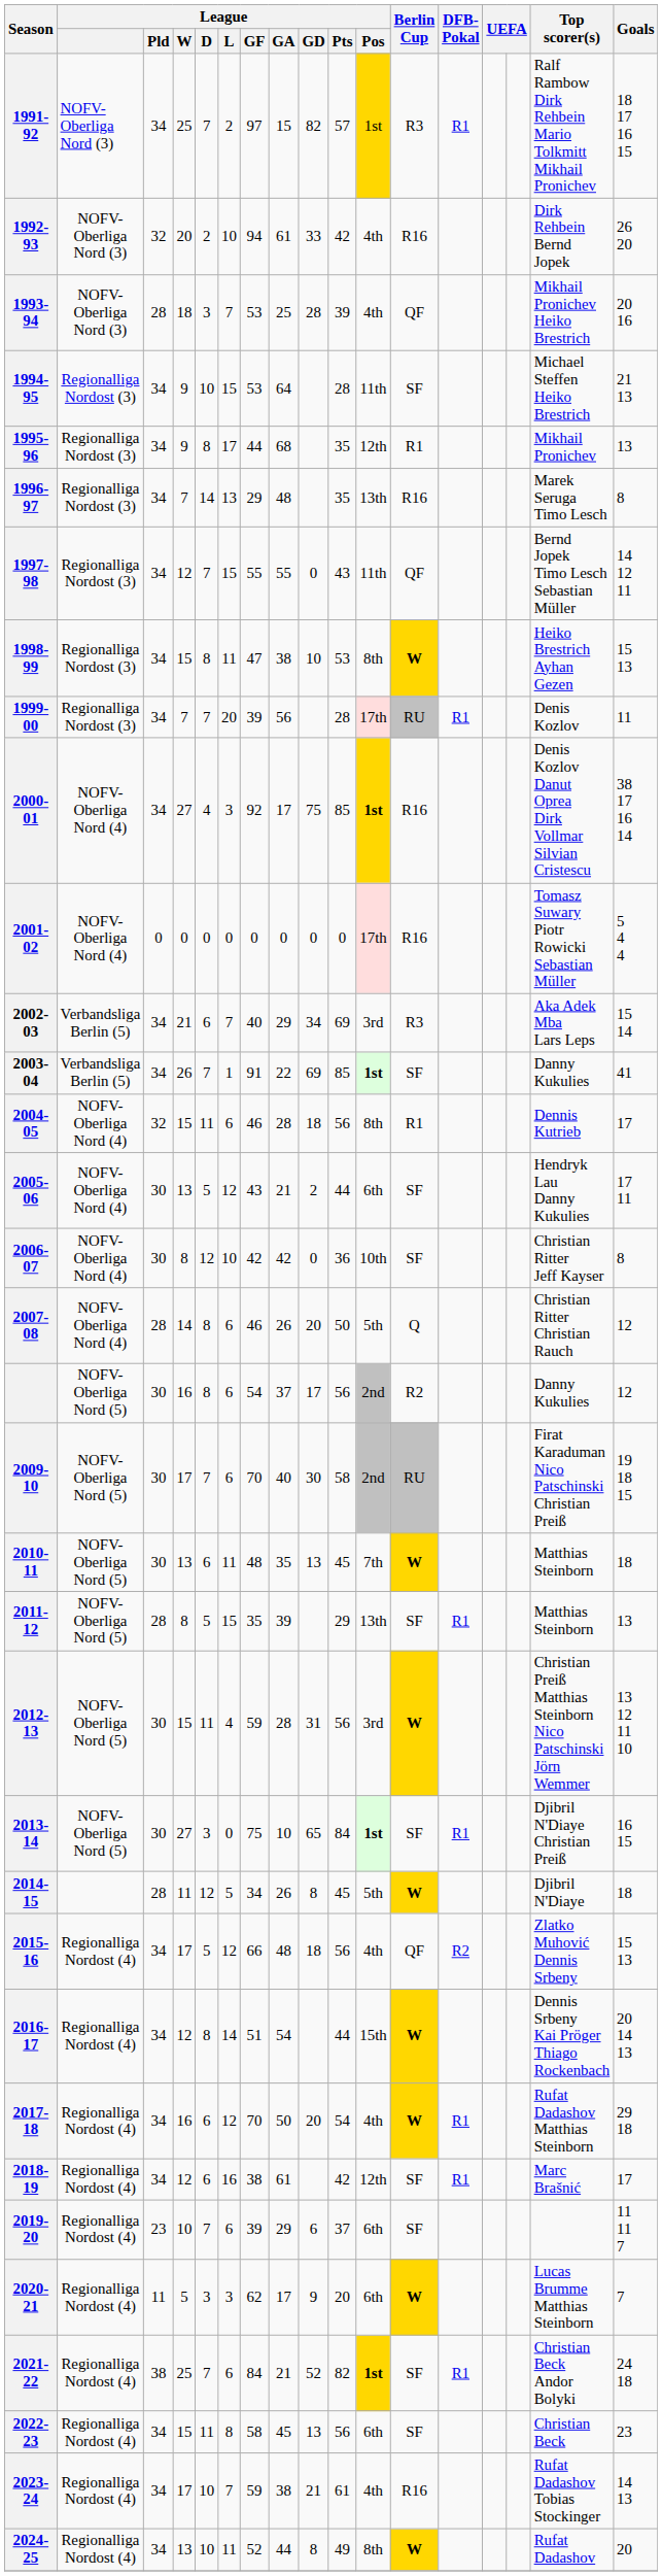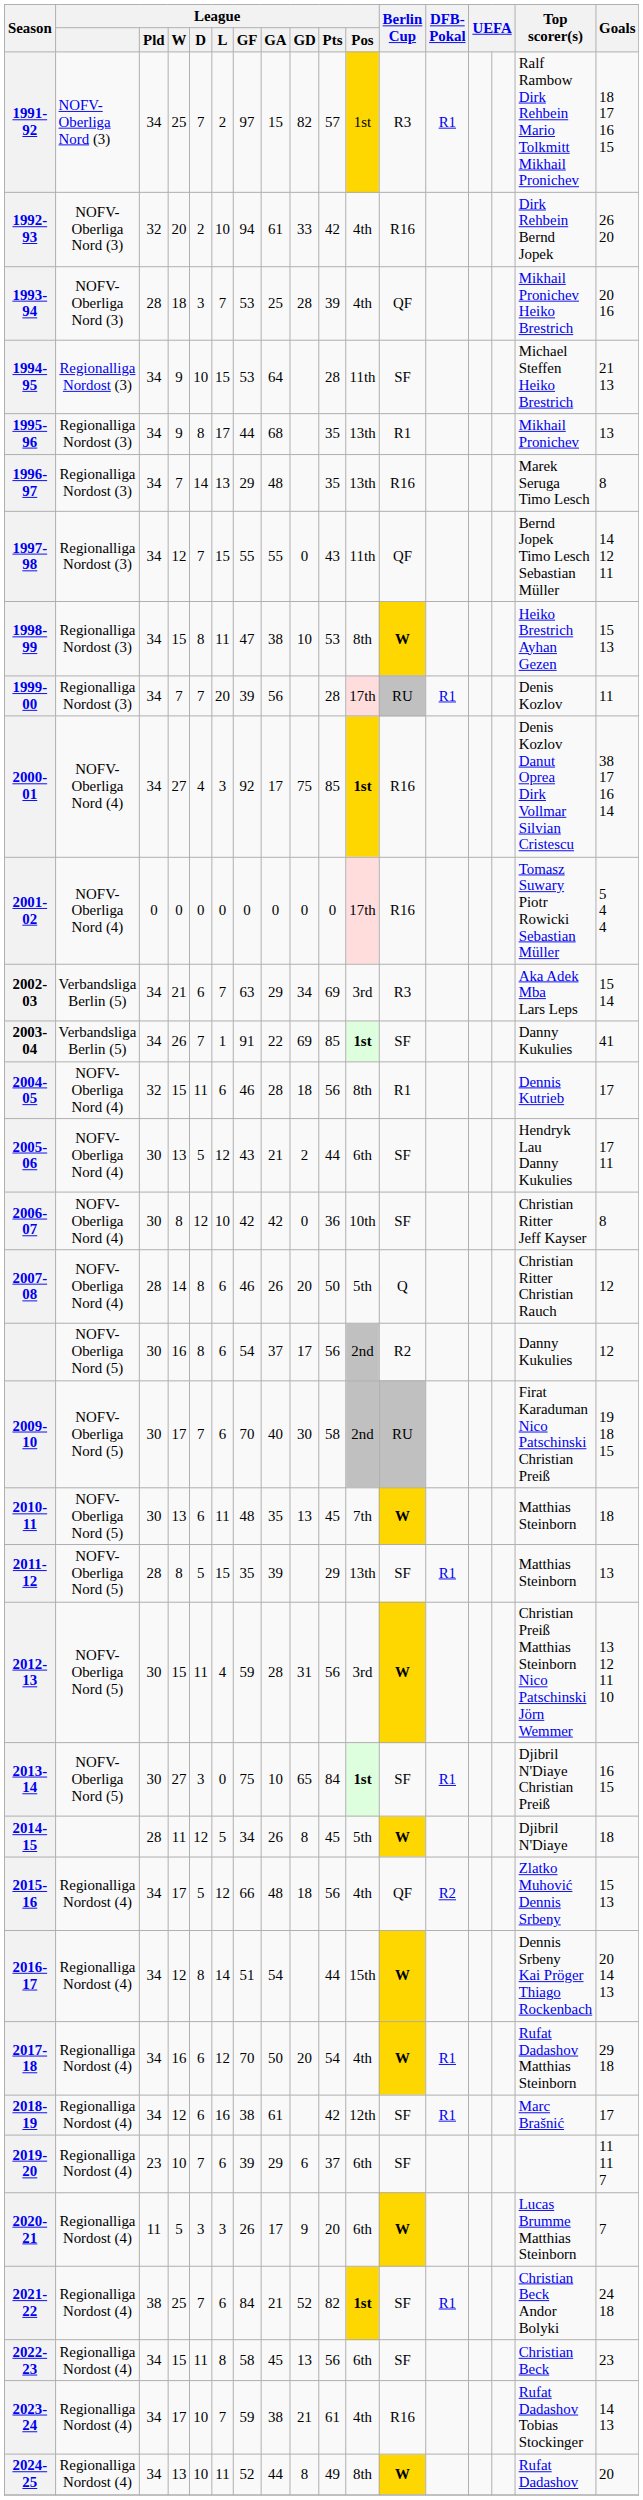1995-96 | League / Pos: 12th -> 13th
2002-03 | League / GF: 40 -> 63
2020-21 | League / GF: 62 -> 26
